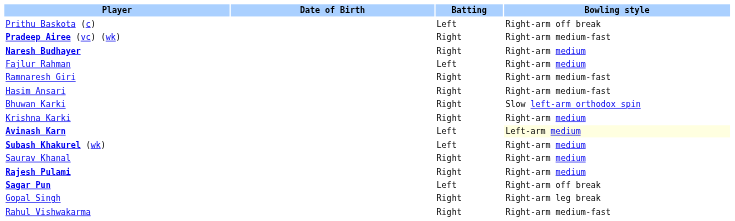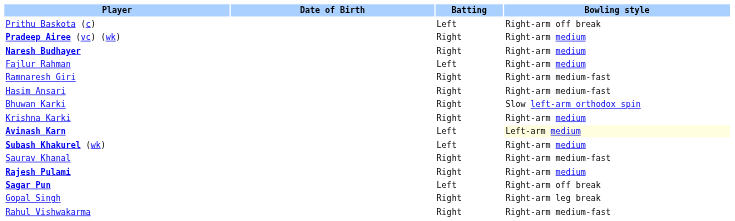Pradeep Airee (vc) (wk) | Bowling style: Right-arm medium-fast -> Right-arm medium
Saurav Khanal | Bowling style: Right-arm medium -> Right-arm medium-fast
